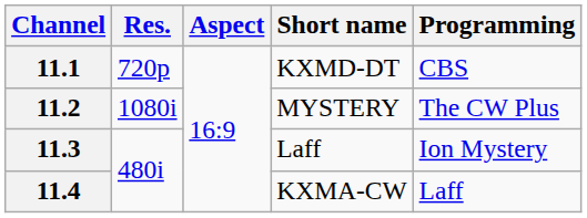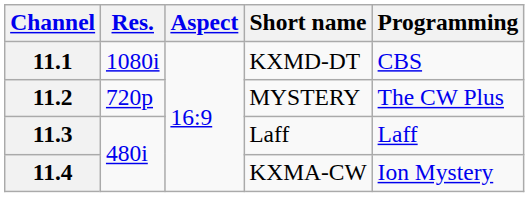11.1 | Res.: 720p -> 1080i
11.2 | Res.: 1080i -> 720p
11.3 | Programming: Ion Mystery -> Laff
11.4 | Programming: Laff -> Ion Mystery
